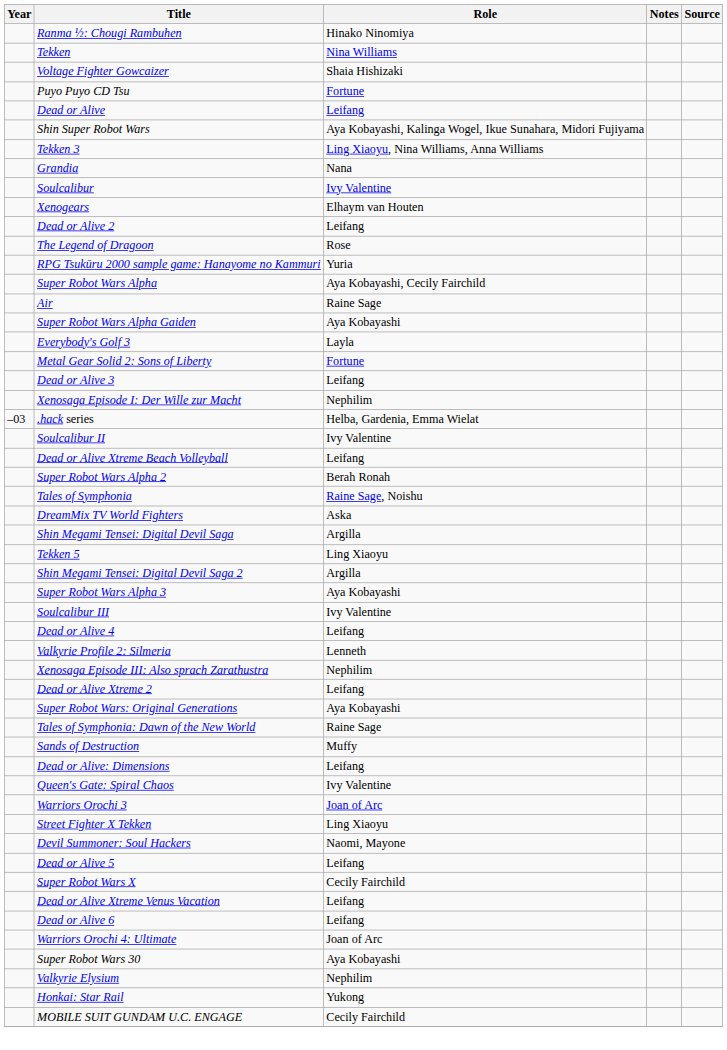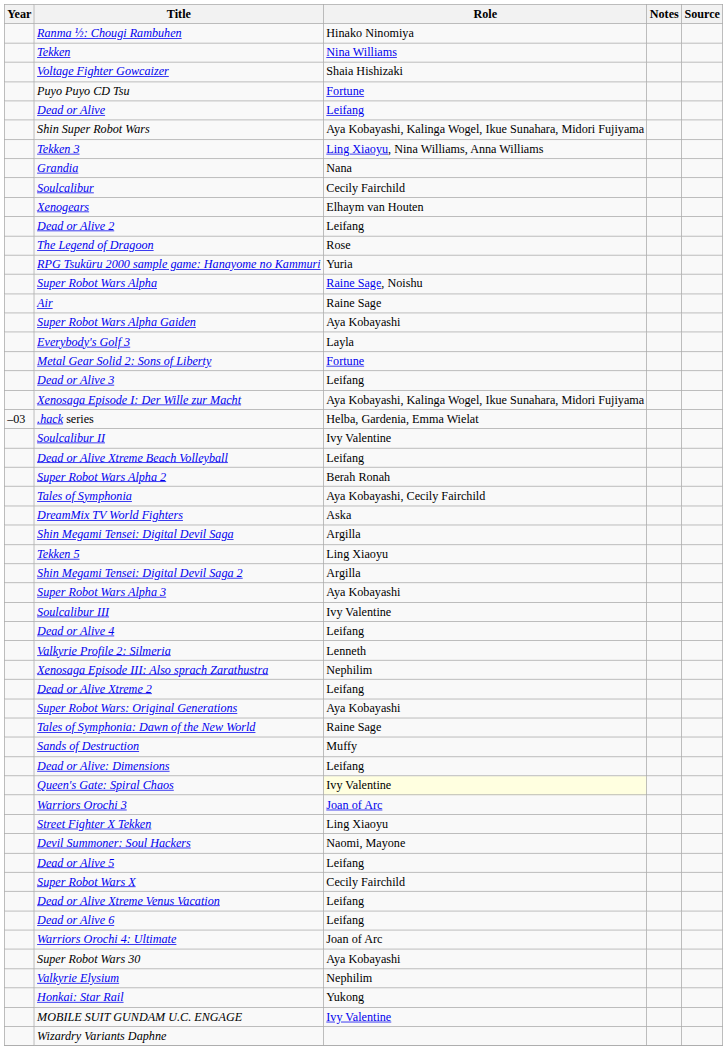Soulcalibur | Role: Ivy Valentine -> Cecily Fairchild
Super Robot Wars Alpha | Role: Aya Kobayashi, Cecily Fairchild -> Raine Sage, Noishu
Xenosaga Episode I: Der Wille zur Macht | Role: Nephilim -> Aya Kobayashi, Kalinga Wogel, Ikue Sunahara, Midori Fujiyama
Tales of Symphonia | Role: Raine Sage, Noishu -> Aya Kobayashi, Cecily Fairchild
Queen's Gate: Spiral Chaos | Role: no background -> lightyellow background
MOBILE SUIT GUNDAM U.C. ENGAGE | Role: Cecily Fairchild -> Ivy Valentine
+ row: Wizardry Variants Daphne
